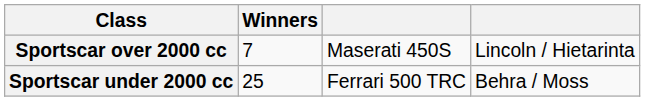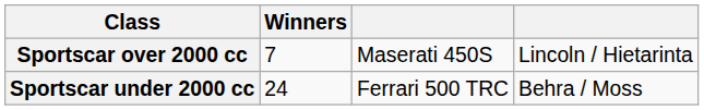Sportscar under 2000 cc | Winners: 25 -> 24
